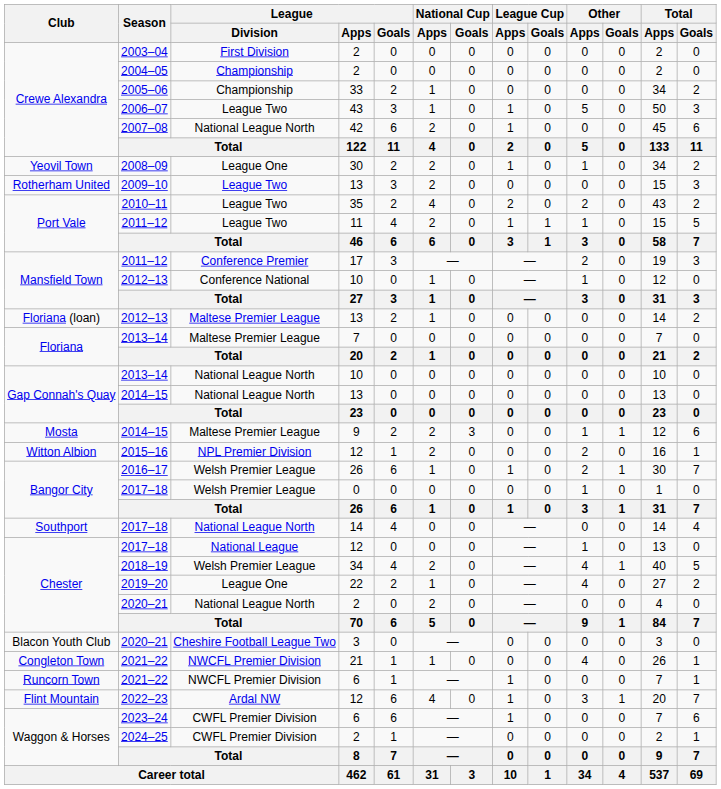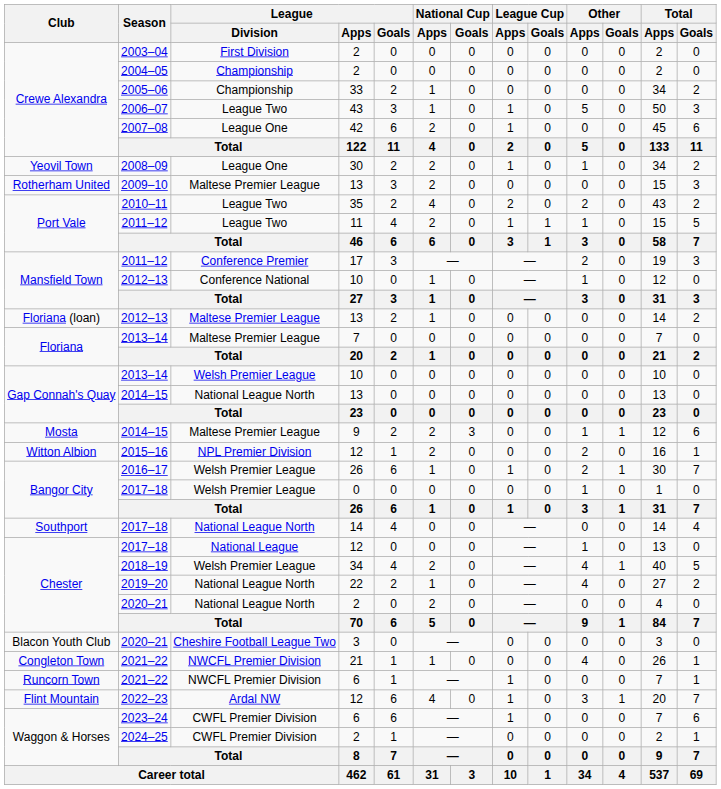2007–08 | League / Division: National League North -> League One
2009–10 | League / Division: League Two -> Maltese Premier League
2013–14 / 10 | League / Division: National League North -> Welsh Premier League
2019–20 | League / Division: League One -> National League North
